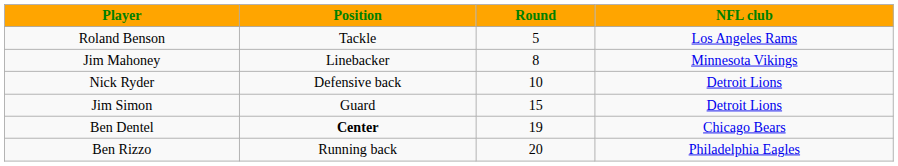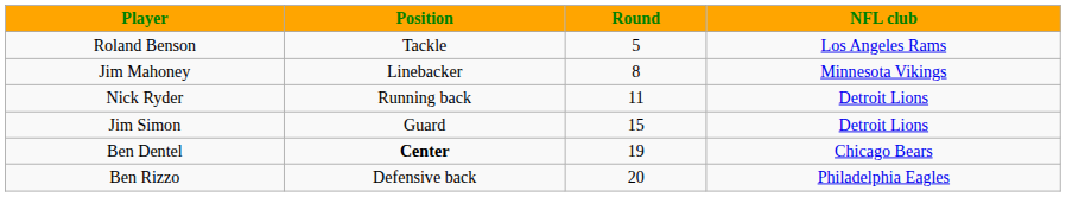Nick Ryder | Position: Defensive back -> Running back
Nick Ryder | Round: 10 -> 11
Ben Rizzo | Position: Running back -> Defensive back
